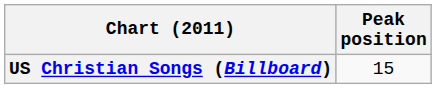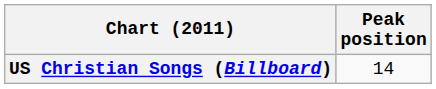US Christian Songs (Billboard) | Peak position: 15 -> 14
